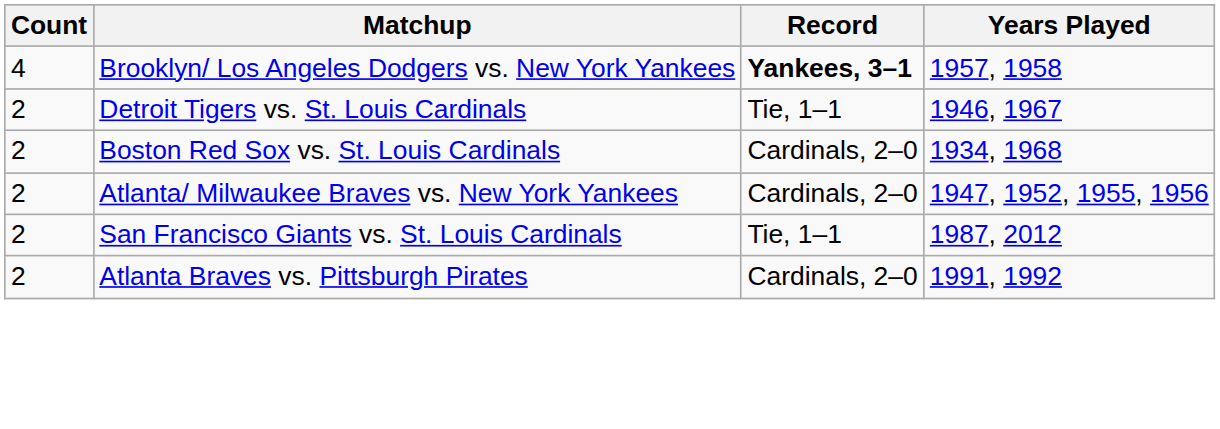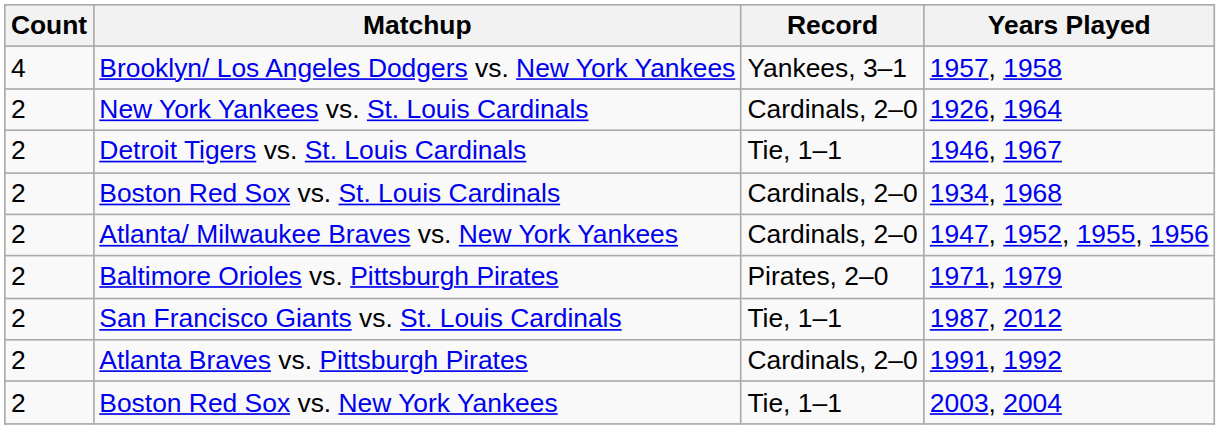Brooklyn/ Los Angeles Dodgers vs. New York Yankees | Record: bold -> normal
+ row: 2 | New York Yankees vs. St. Louis Cardinals | Cardinals, 2–0 | 1926, 1964
+ row: 2 | Baltimore Orioles vs. Pittsburgh Pirates | Pirates, 2–0 | 1971, 1979
+ row: 2 | Boston Red Sox vs. New York Yankees | Tie, 1–1 | 2003, 2004
